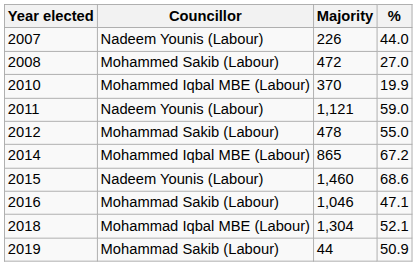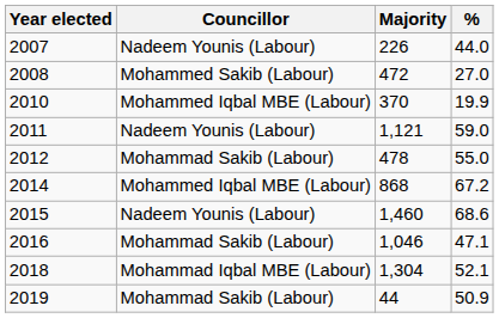2014 | Majority: 865 -> 868
